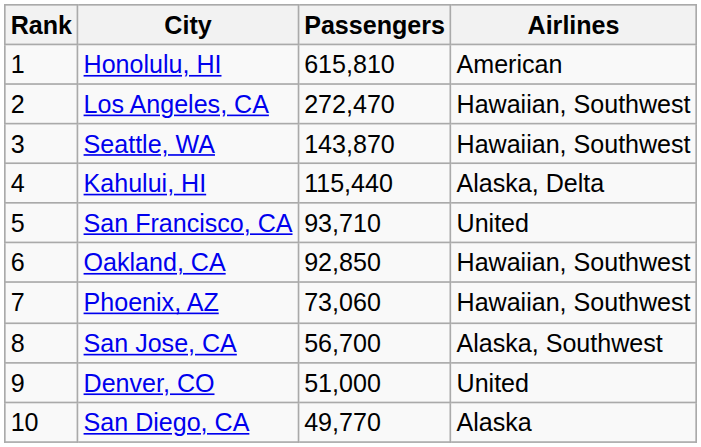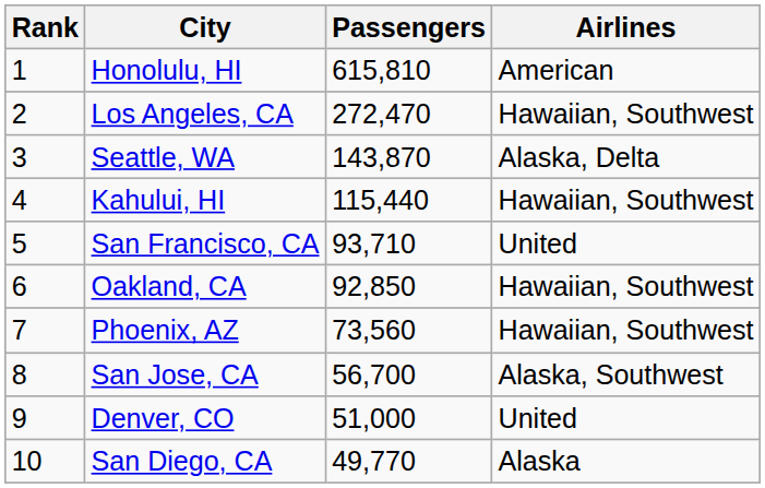Seattle, WA | Airlines: Hawaiian, Southwest -> Alaska, Delta
Kahului, HI | Airlines: Alaska, Delta -> Hawaiian, Southwest
Phoenix, AZ | Passengers: 73,060 -> 73,560
